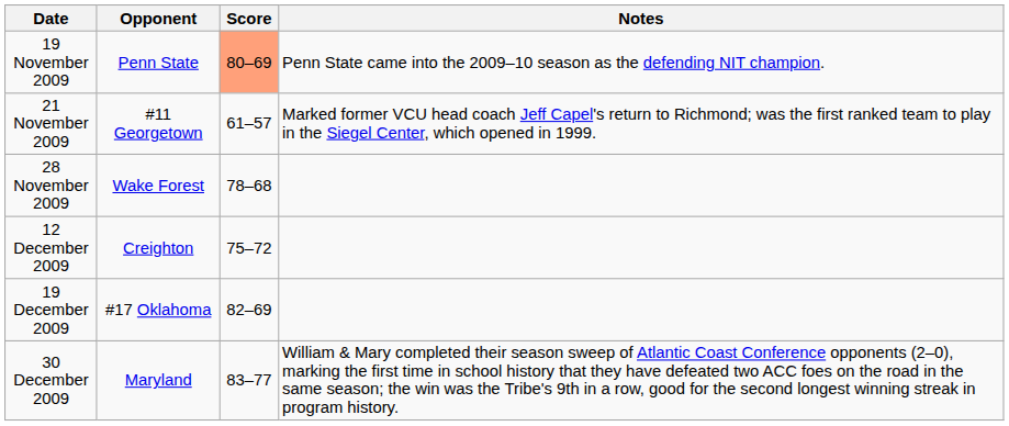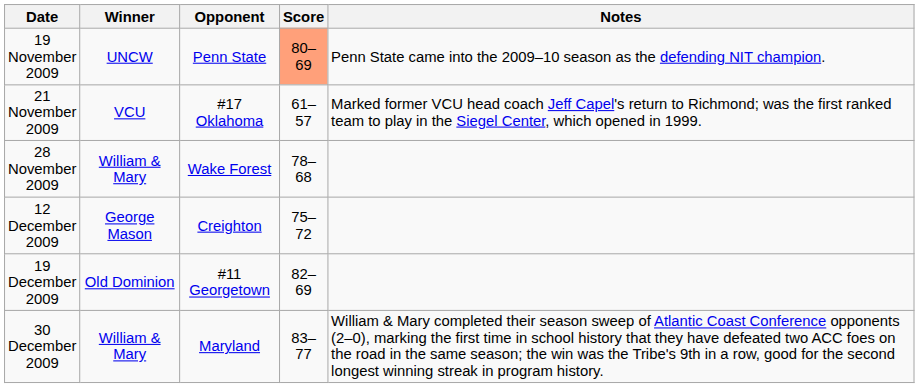+ column: Winner | UNCW | VCU | William & Mary | George Mason | Old Dominion | William & Mary
21 November 2009 | Opponent: #11 Georgetown -> #17 Oklahoma
19 December 2009 | Opponent: #17 Oklahoma -> #11 Georgetown
